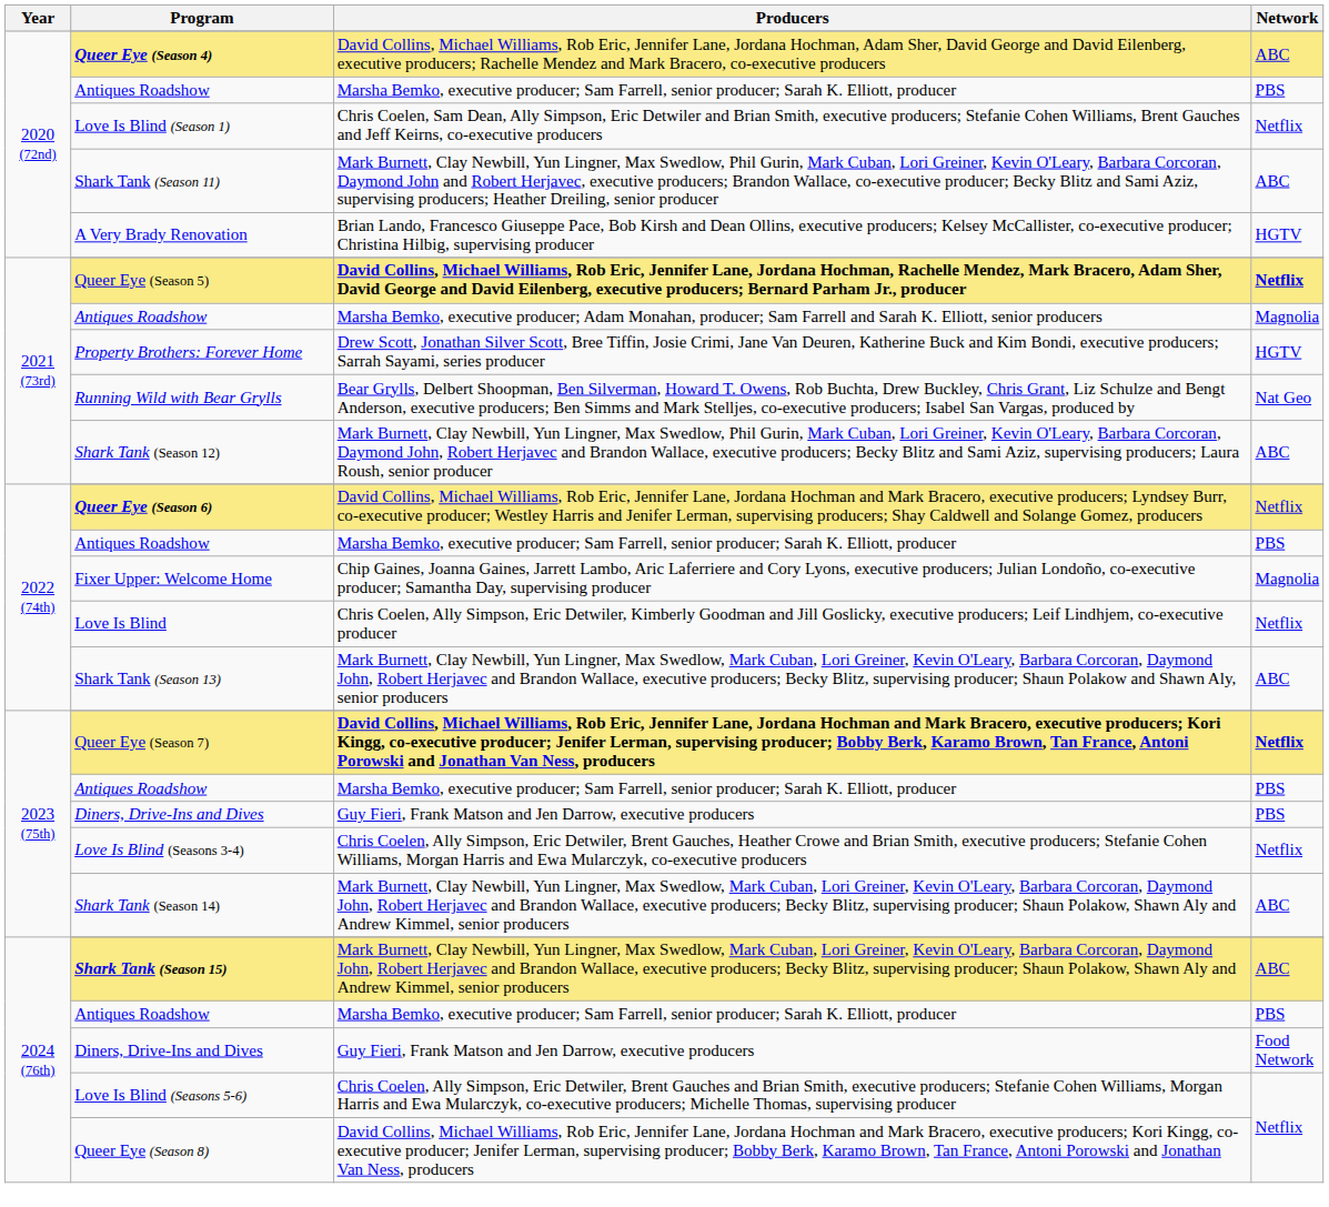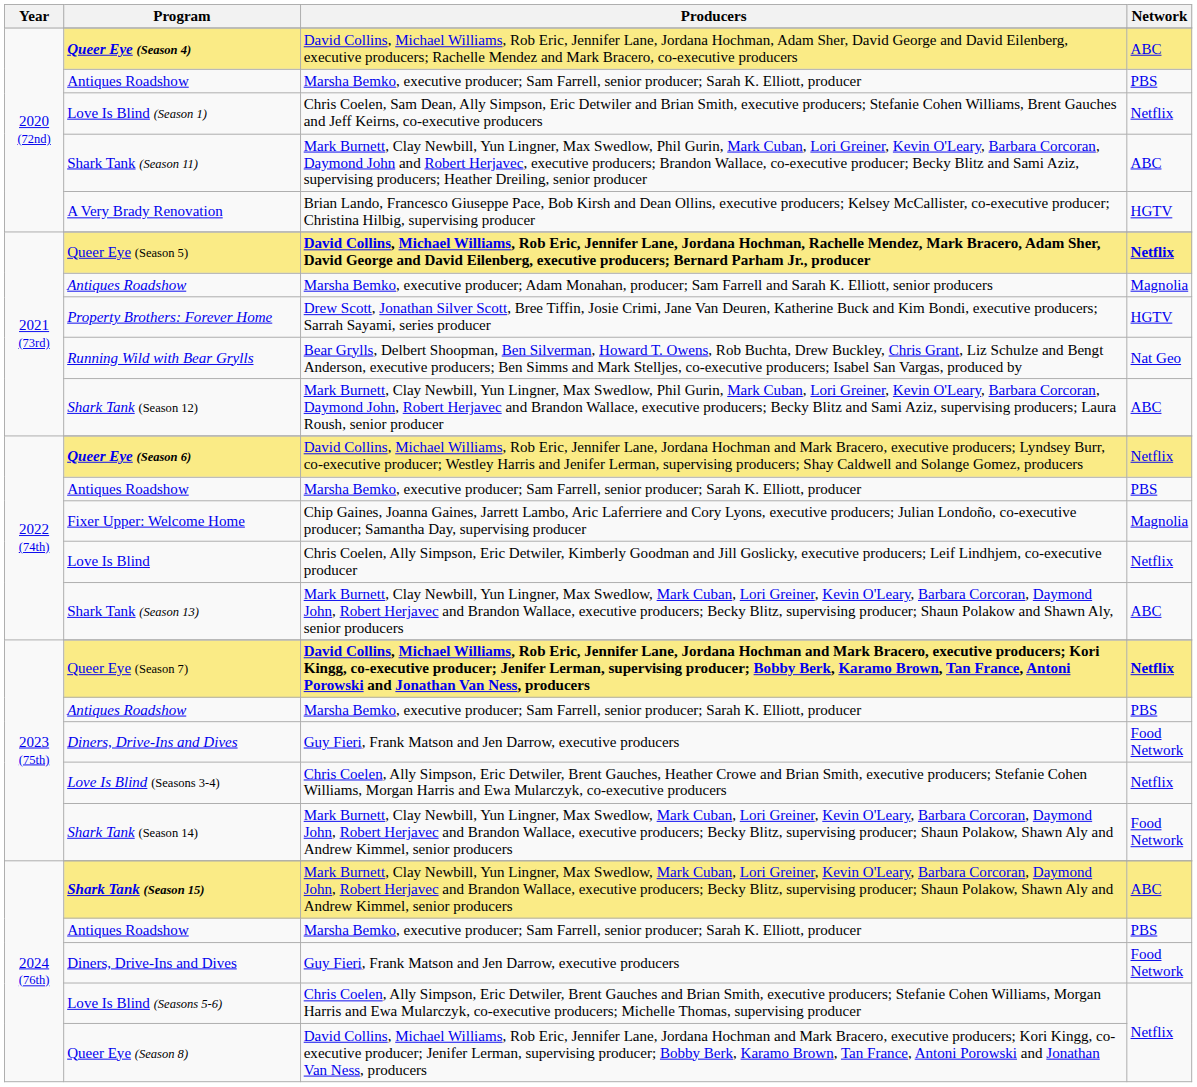2023 (75th) / Diners, Drive-Ins and Dives | Network: PBS -> Food Network
Shark Tank (Season 14) | Network: ABC -> Food Network
